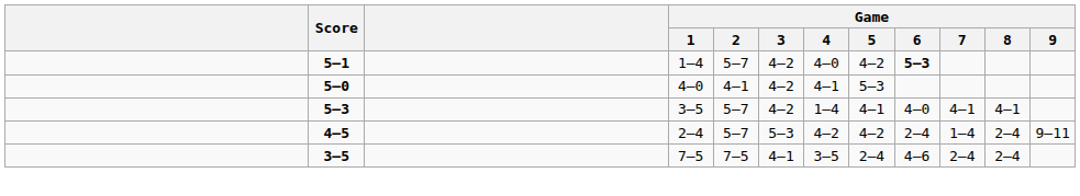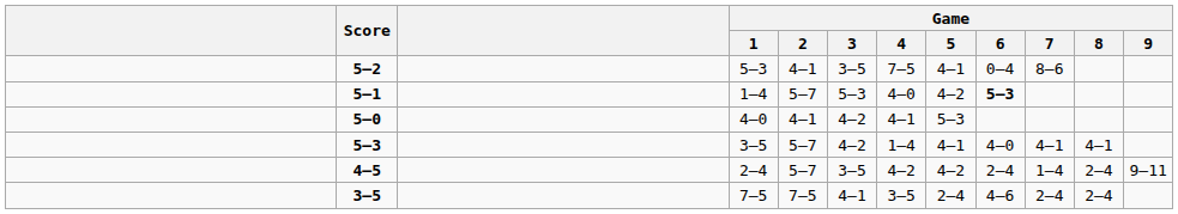+ row: 5–2 | 5–3 | 4–1 | 3–5 | 7–5 | 4–1 | 0–4 | 8–6
5–1 | Game / 3: 4–2 -> 5–3
4–5 | Game / 3: 5–3 -> 3–5
